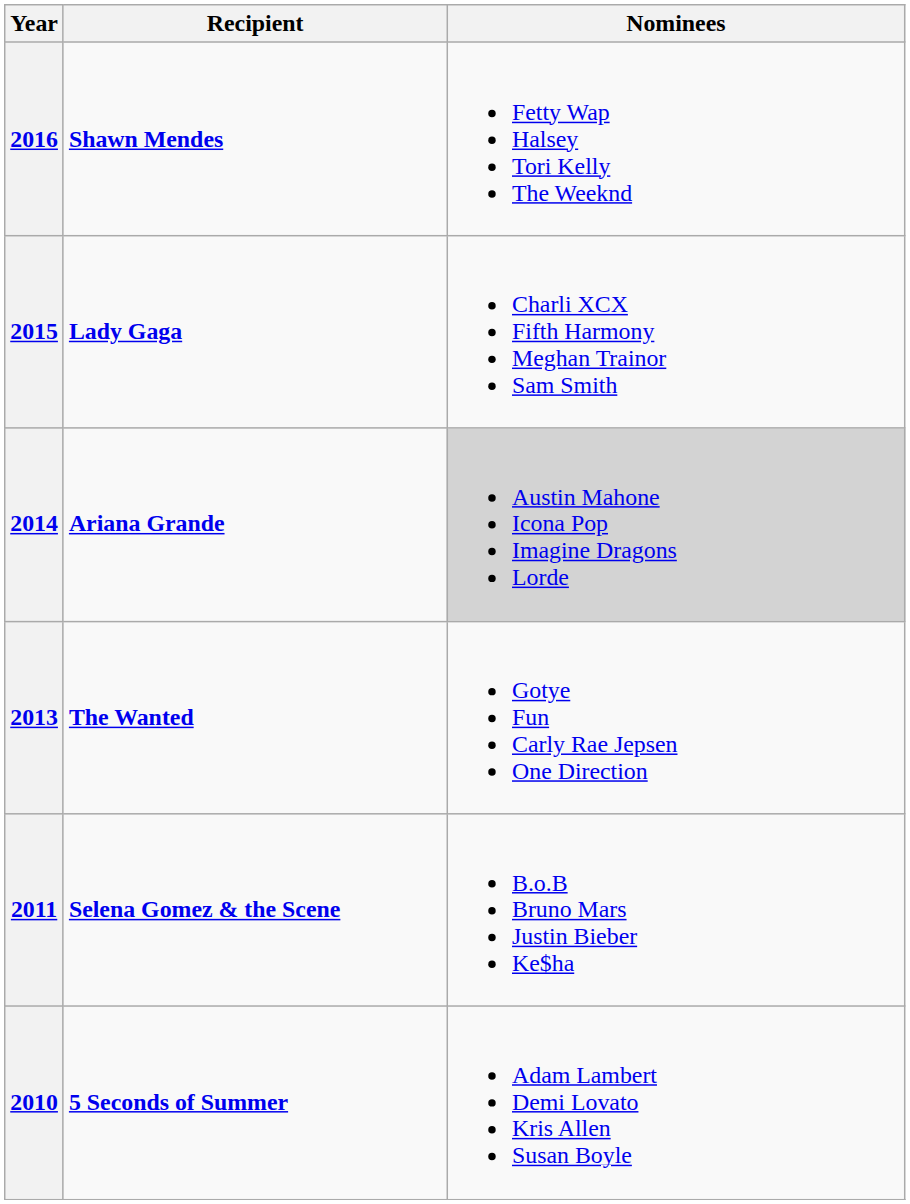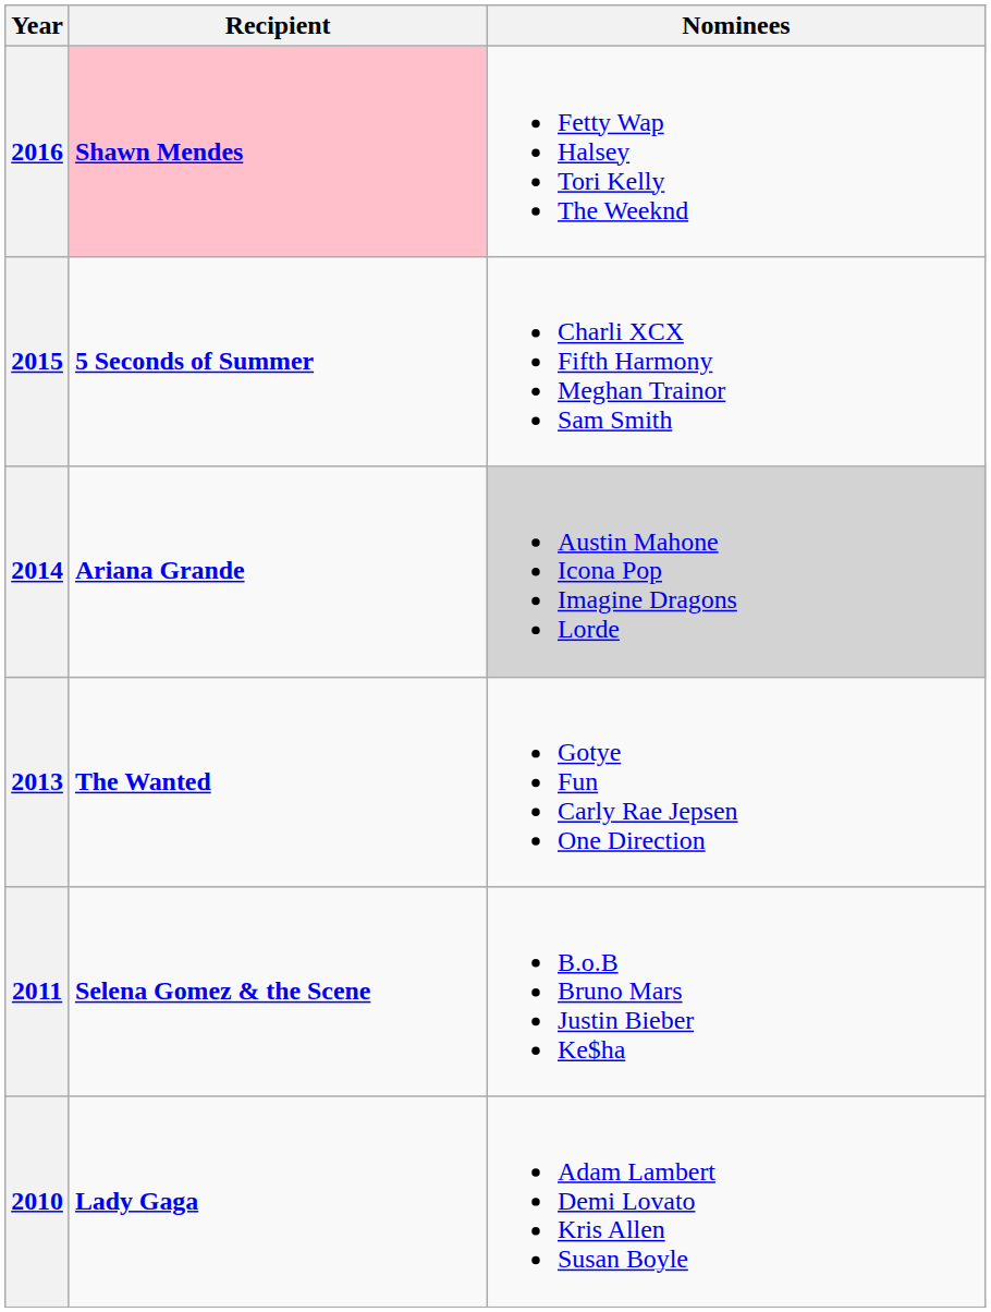2016 | Recipient: no background -> pink background
2015 | Recipient: Lady Gaga -> 5 Seconds of Summer
2010 | Recipient: 5 Seconds of Summer -> Lady Gaga
